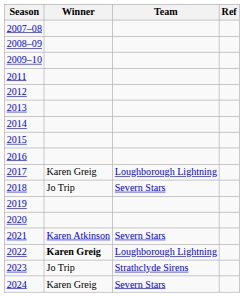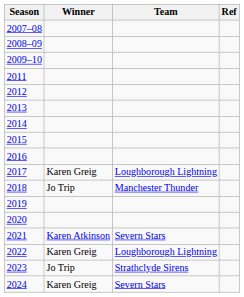2018 | Team: Severn Stars -> Manchester Thunder
2022 | Winner: bold -> normal
